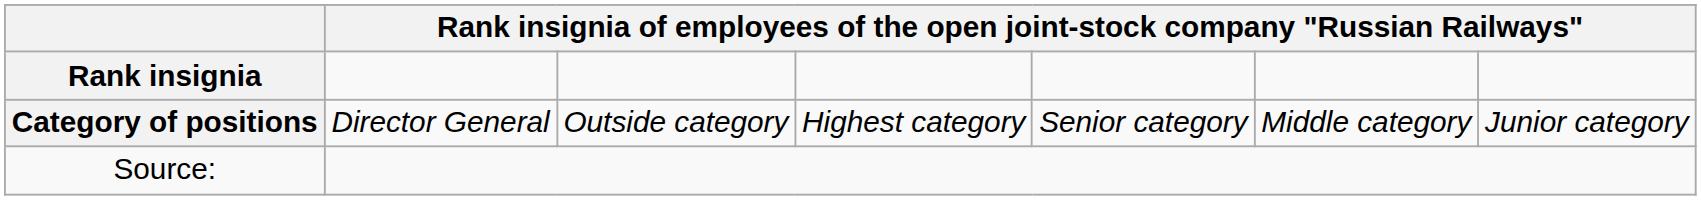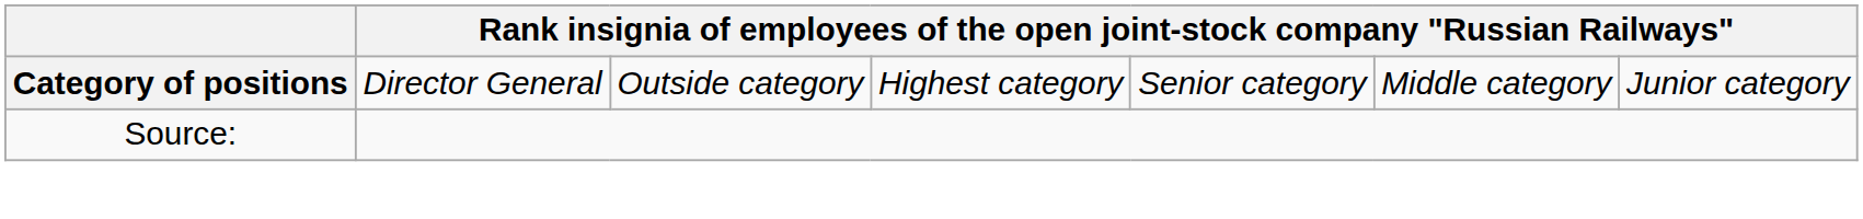- row: Rank insignia
